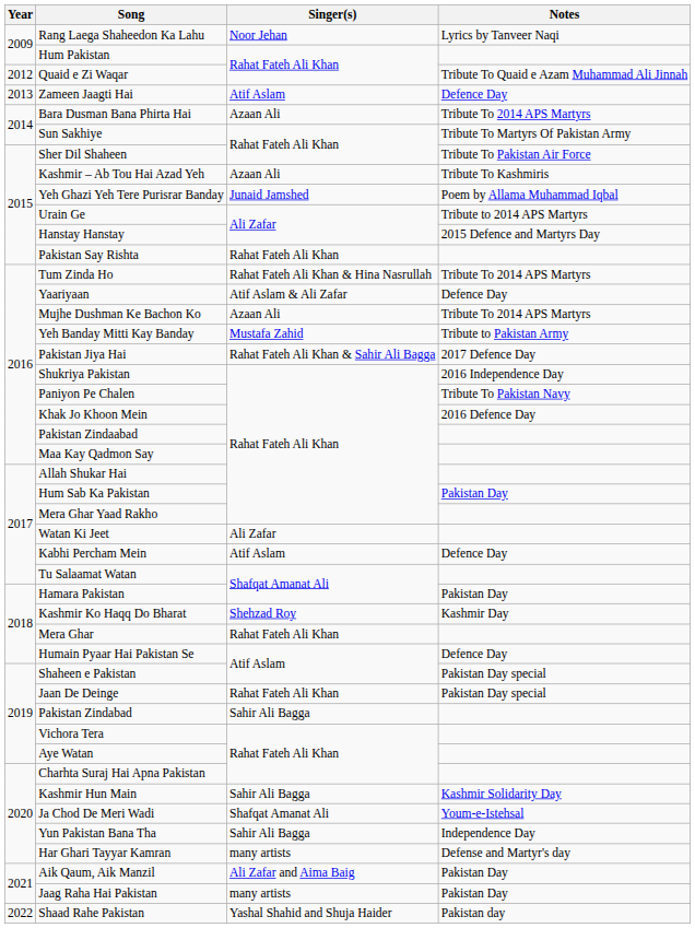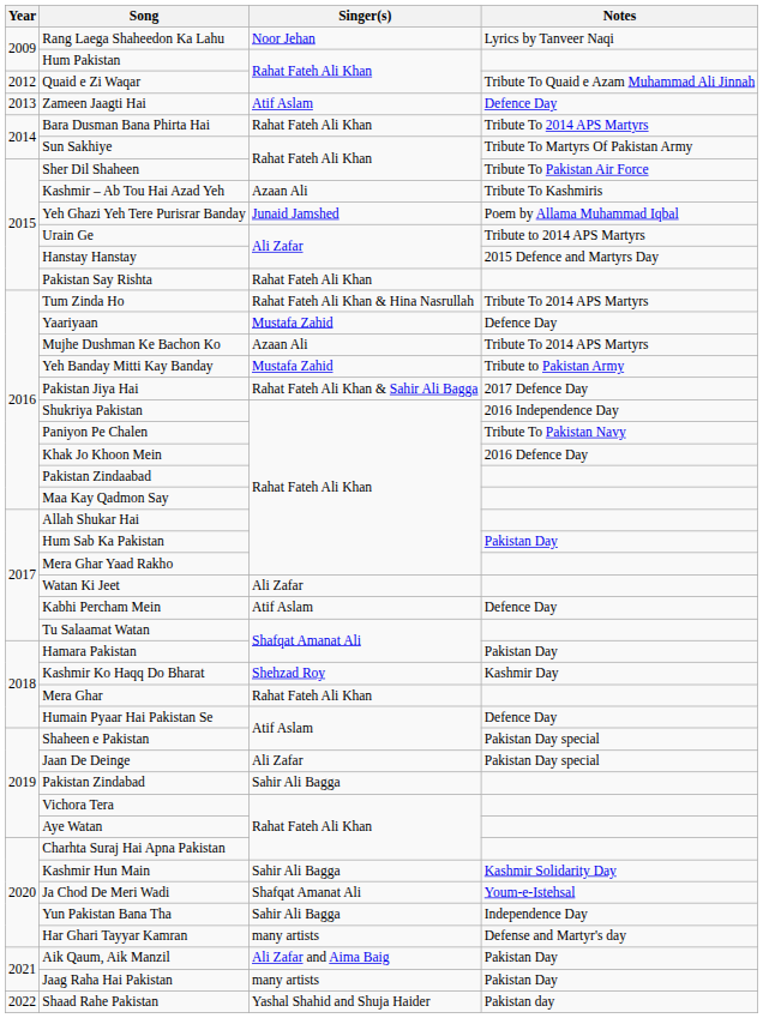Bara Dusman Bana Phirta Hai | Singer(s): Azaan Ali -> Rahat Fateh Ali Khan
Yaariyaan | Singer(s): Atif Aslam & Ali Zafar -> Mustafa Zahid
Jaan De Deinge | Singer(s): Rahat Fateh Ali Khan -> Ali Zafar
